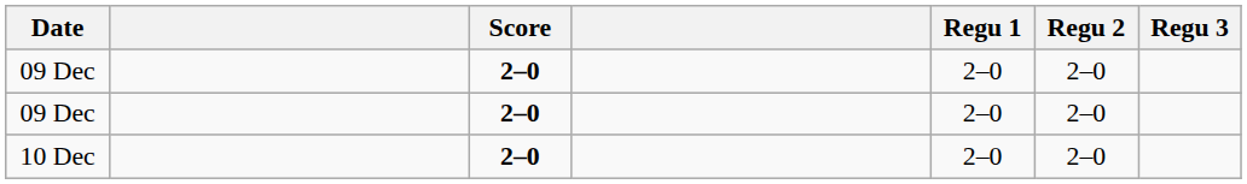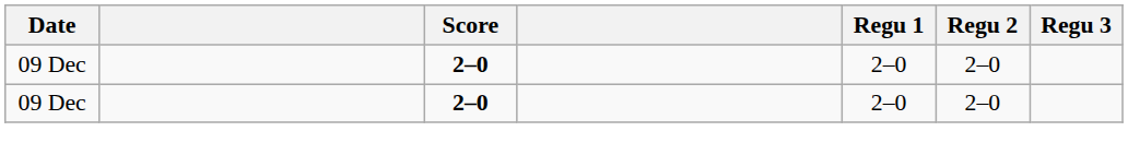- row: 10 Dec | 2–0 | 2–0 | 2–0
